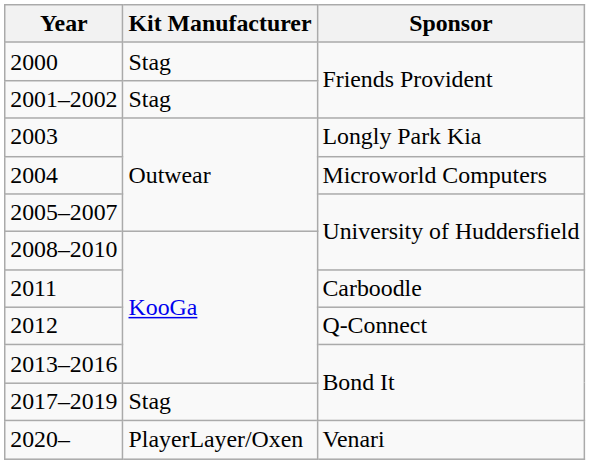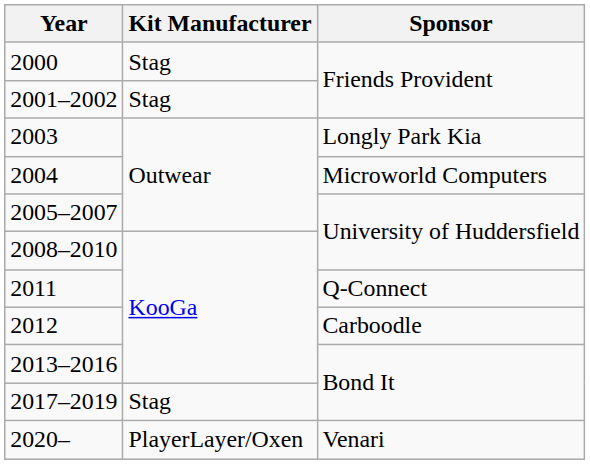2011 | Sponsor: Carboodle -> Q-Connect
2012 | Sponsor: Q-Connect -> Carboodle
